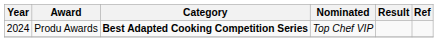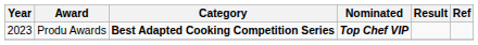Produ Awards | Year: 2024 -> 2023
Produ Awards | Nominated: normal -> bold
